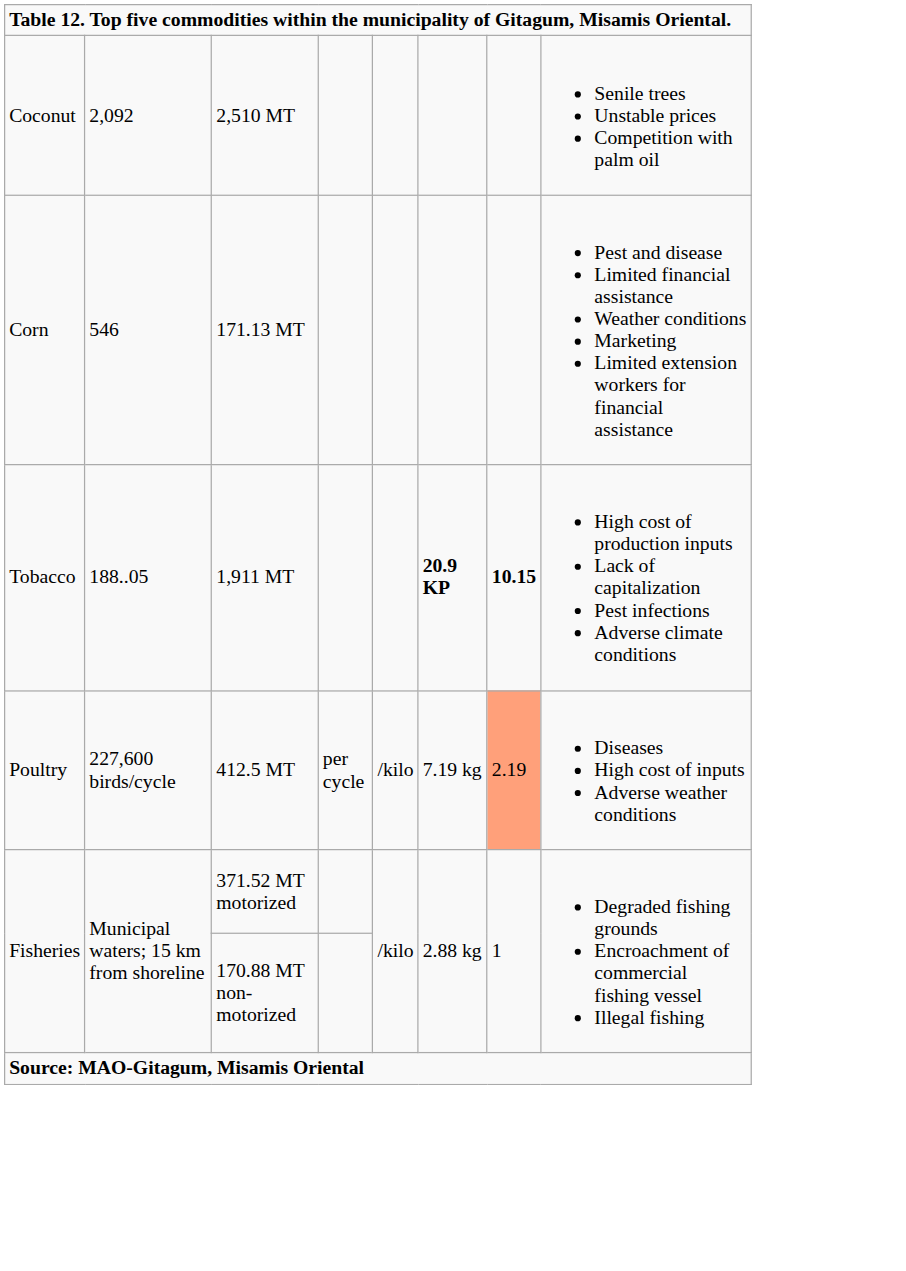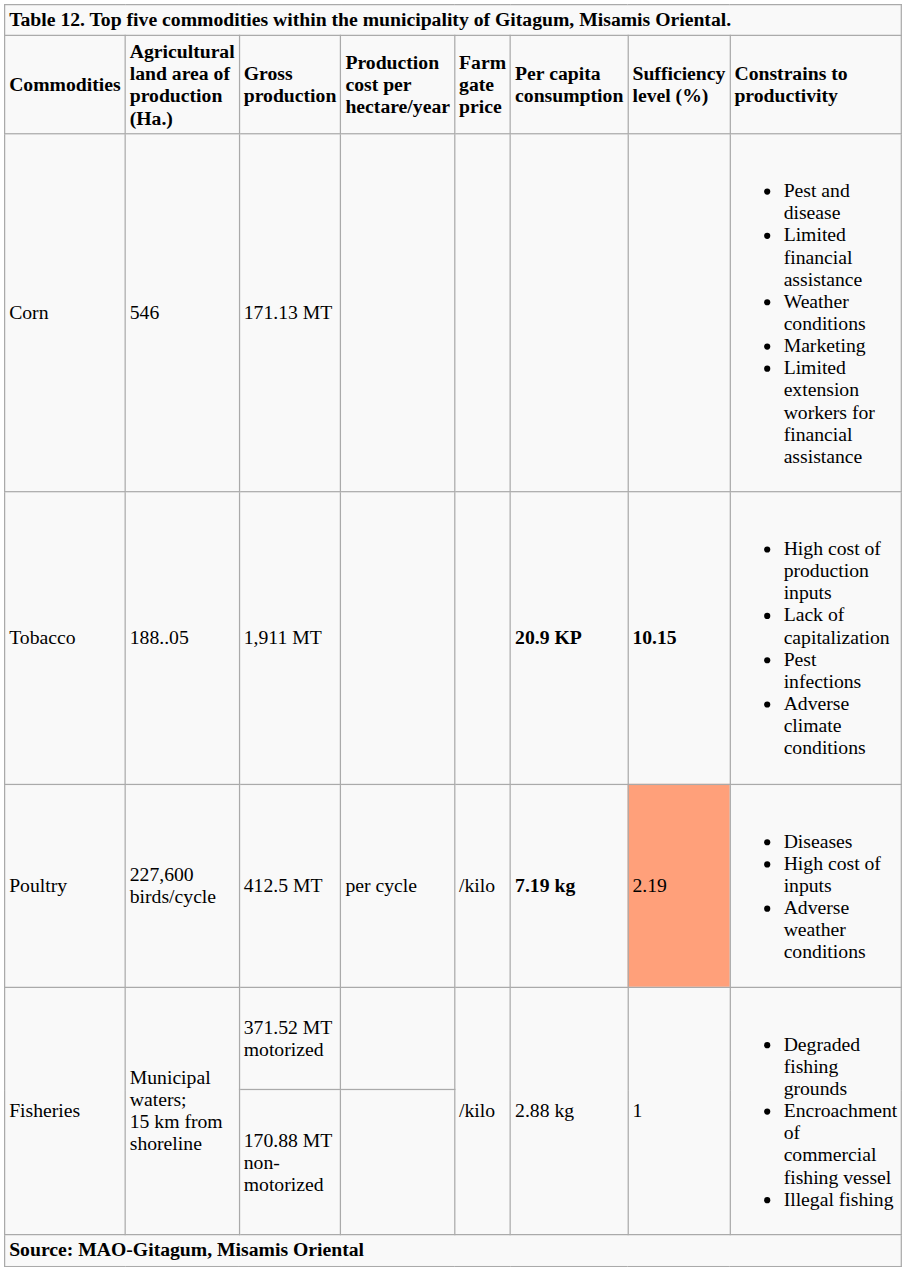+ row: Commodities | Agricultural land area of production (Ha.) | Gross production | Production cost per hectare/year | Farm gate price | Per capita consumption | Sufficiency level (%) | Constrains to productivity
- row: Coconut | 2,092 | 2,510 MT | Senile trees Unstable prices Competition with palm oil
412.5 MT | column 6: normal -> bold
